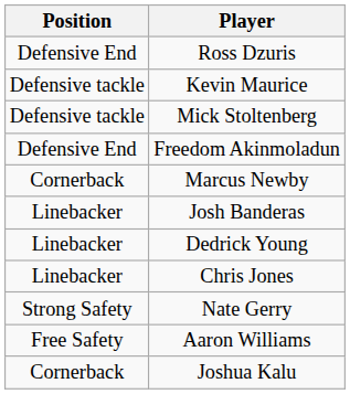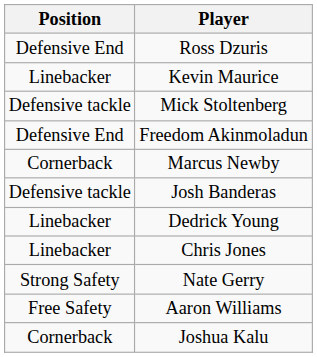Kevin Maurice | Position: Defensive tackle -> Linebacker
Josh Banderas | Position: Linebacker -> Defensive tackle
